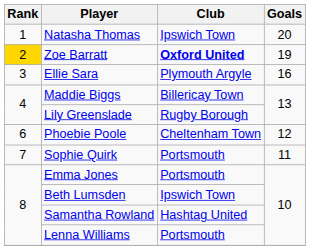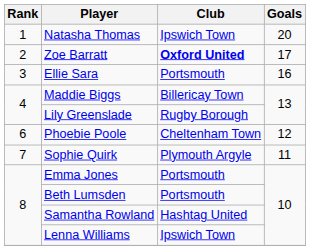Zoe Barratt | Rank: gold background -> no background
Zoe Barratt | Goals: 19 -> 17
Ellie Sara | Club: Plymouth Argyle -> Portsmouth
Sophie Quirk | Club: Portsmouth -> Plymouth Argyle
Beth Lumsden | Club: Ipswich Town -> Portsmouth
Lenna Williams | Club: Portsmouth -> Ipswich Town
